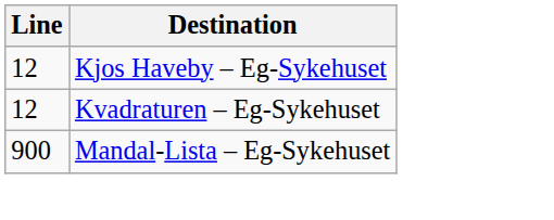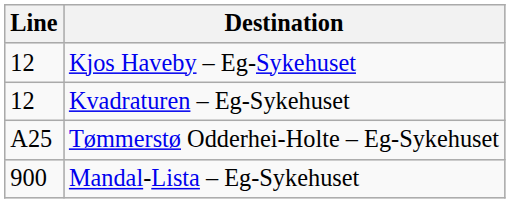+ row: A25 | Tømmerstø Odderhei-Holte – Eg-Sykehuset
